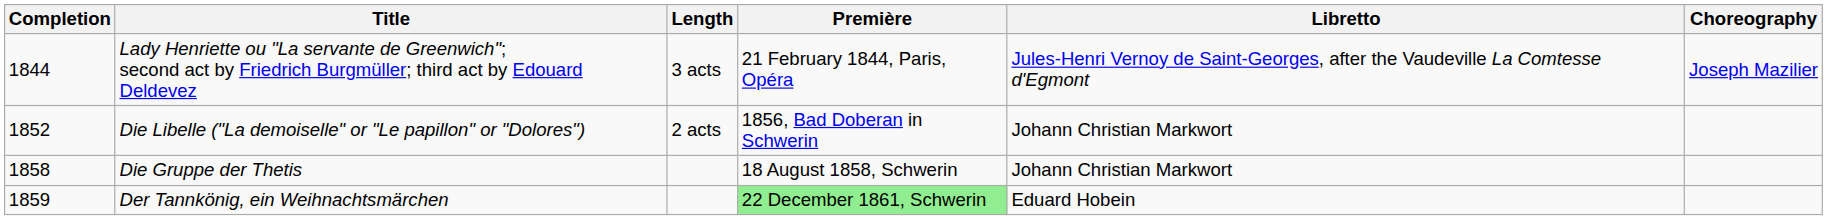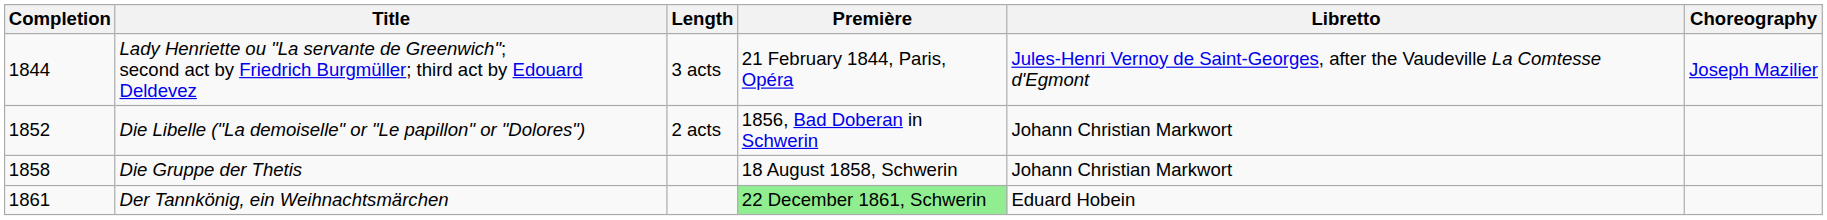Der Tannkönig, ein Weihnachtsmärchen | Completion: 1859 -> 1861
